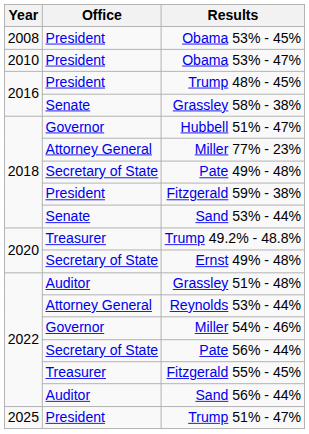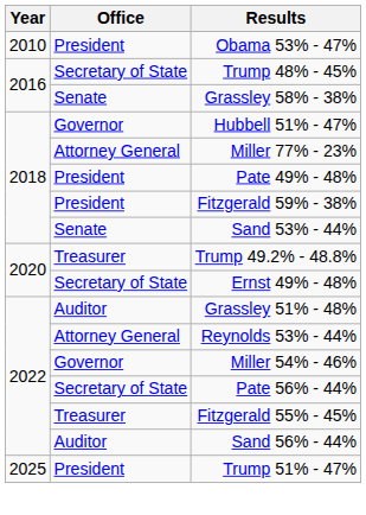- row: 2008 | President | Obama 53% - 45%
Trump 48% - 45% | Office: President -> Secretary of State
Pate 49% - 48% | Office: Secretary of State -> President
